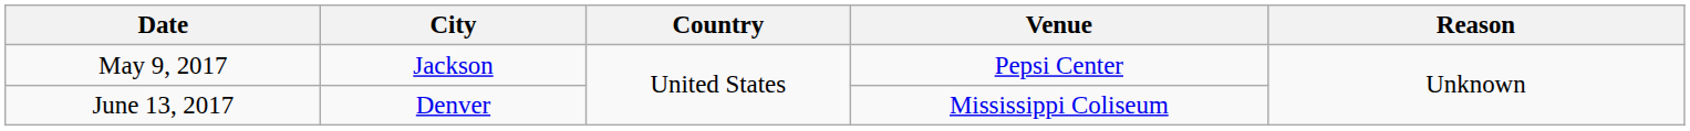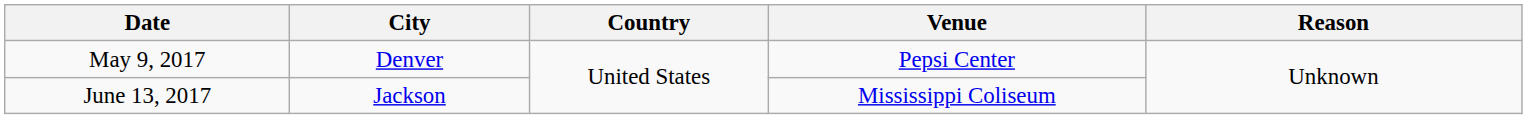May 9, 2017 | City: Jackson -> Denver
June 13, 2017 | City: Denver -> Jackson
